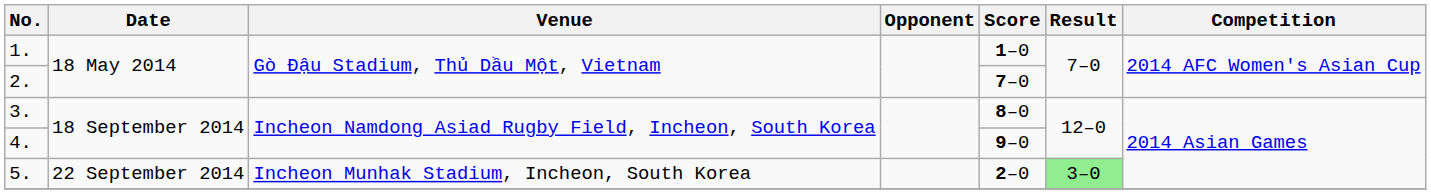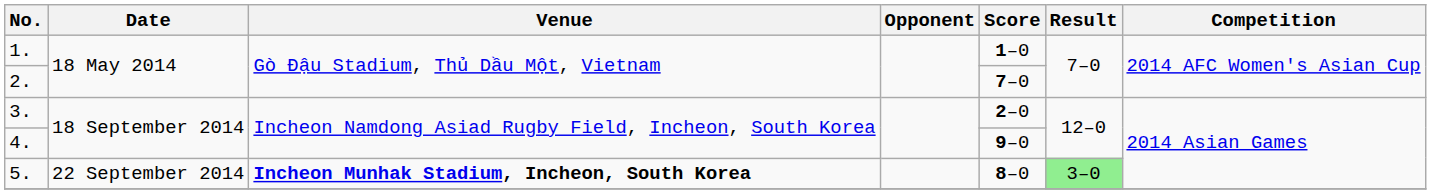3. | Score: 8–0 -> 2–0
5. | Venue: normal -> bold
5. | Score: 2–0 -> 8–0
